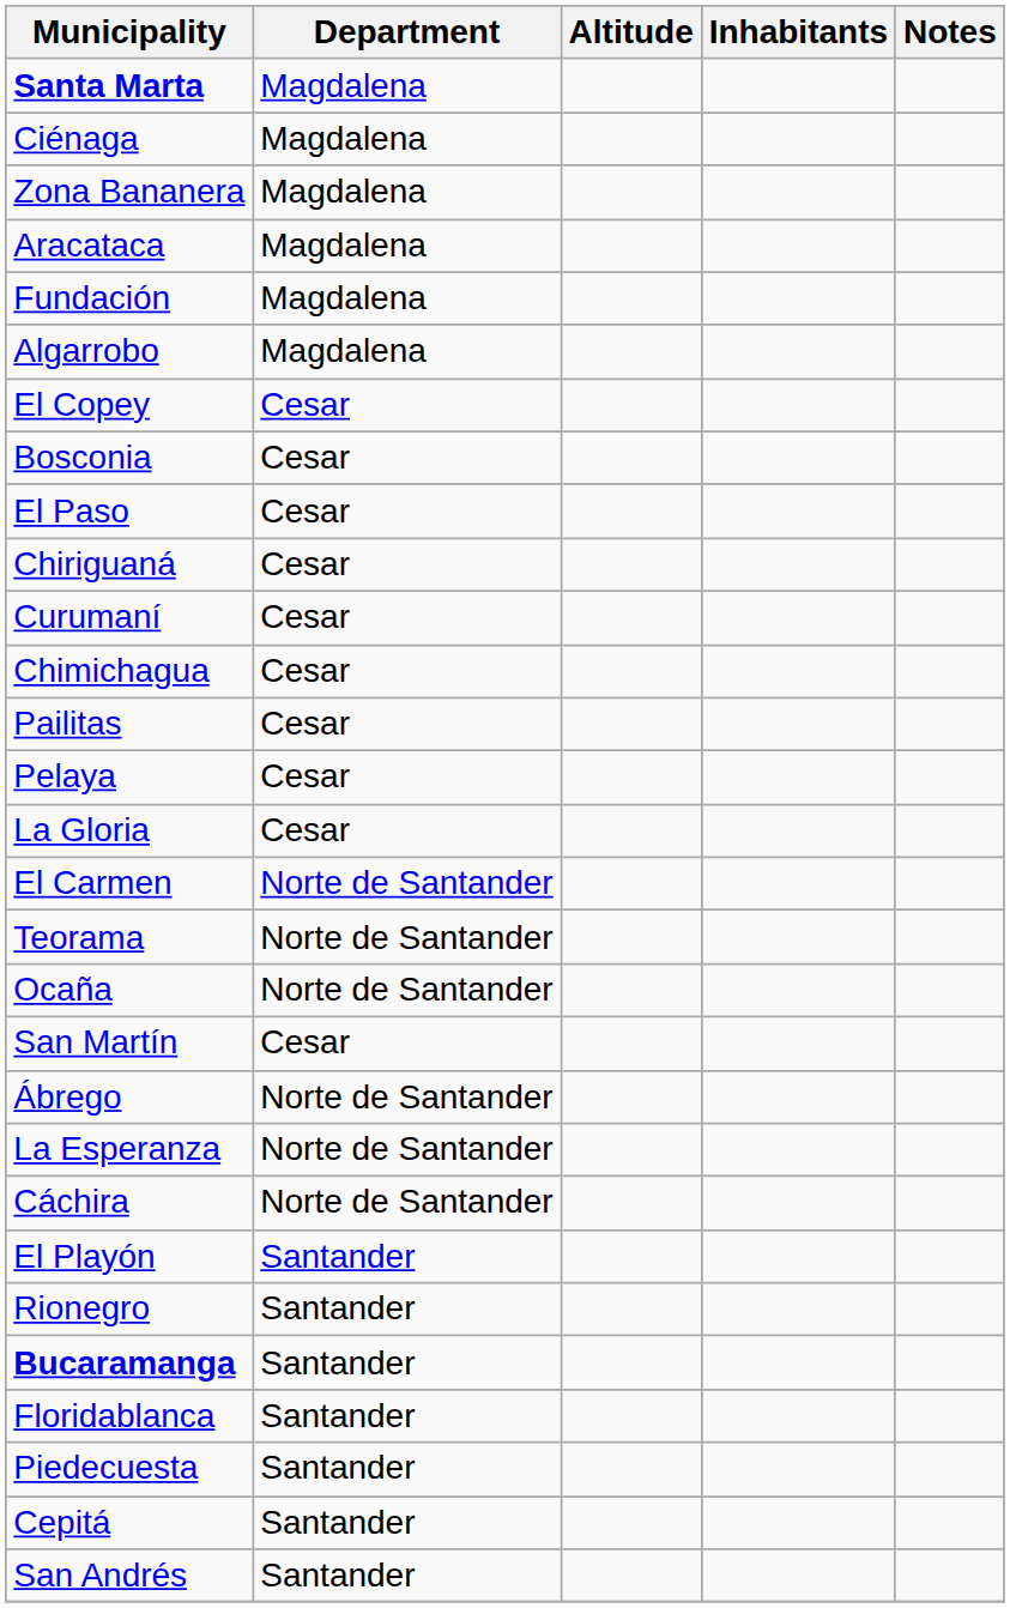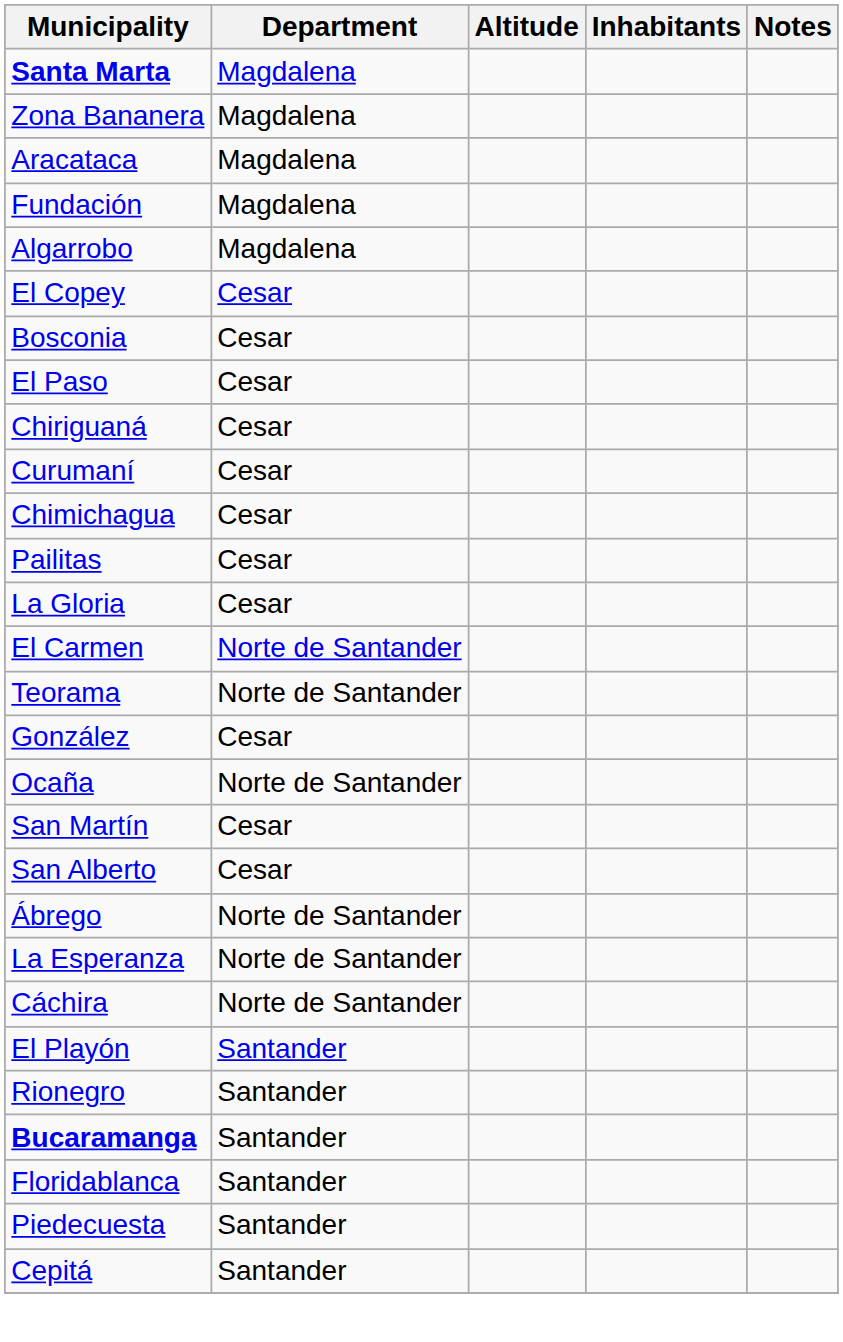- row: Ciénaga | Magdalena
- row: Pelaya | Cesar
+ row: González | Cesar
+ row: San Alberto | Cesar
- row: San Andrés | Santander
